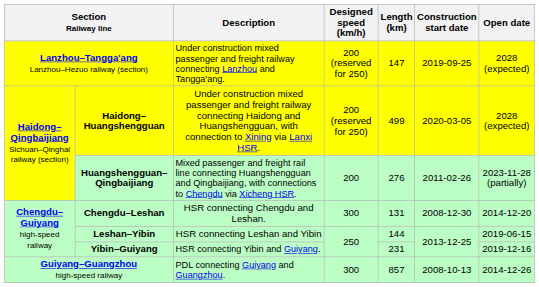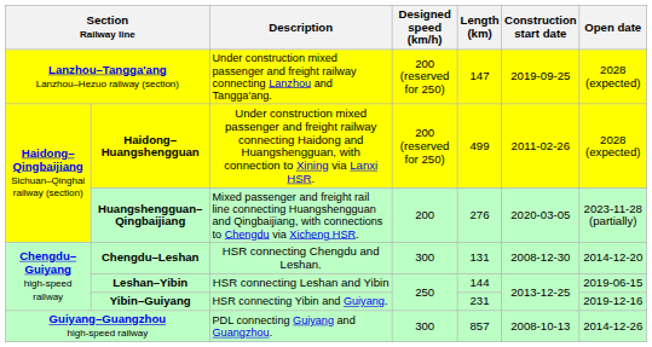Haidong–Huangshengguan | Construction start date: 2020-03-05 -> 2011-02-26
Huangshengguan–Qingbaijiang | Construction start date: 2011-02-26 -> 2020-03-05
